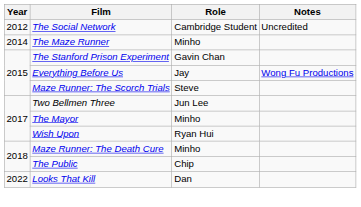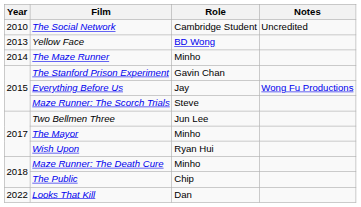The Social Network | Year: 2012 -> 2010
+ row: 2013 | Yellow Face | BD Wong
